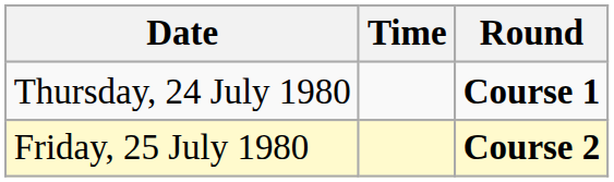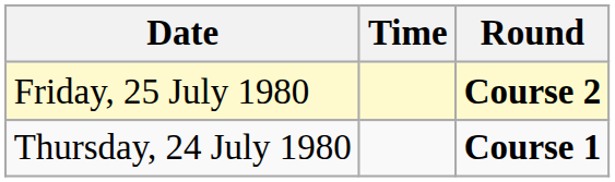rows swapped: Thursday, 24 July 1980 <-> Friday, 25 July 1980
